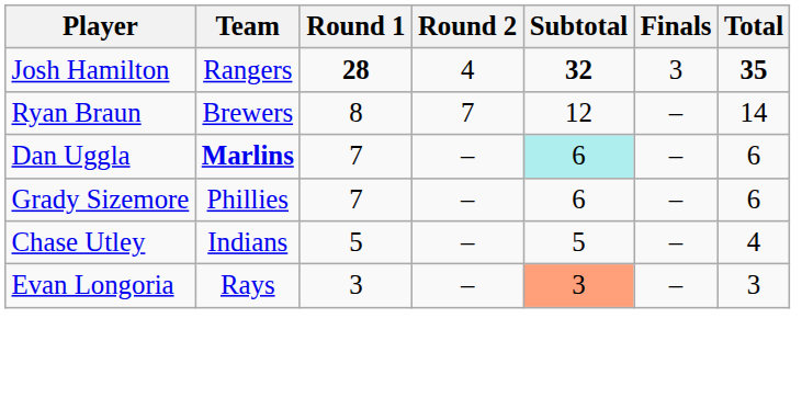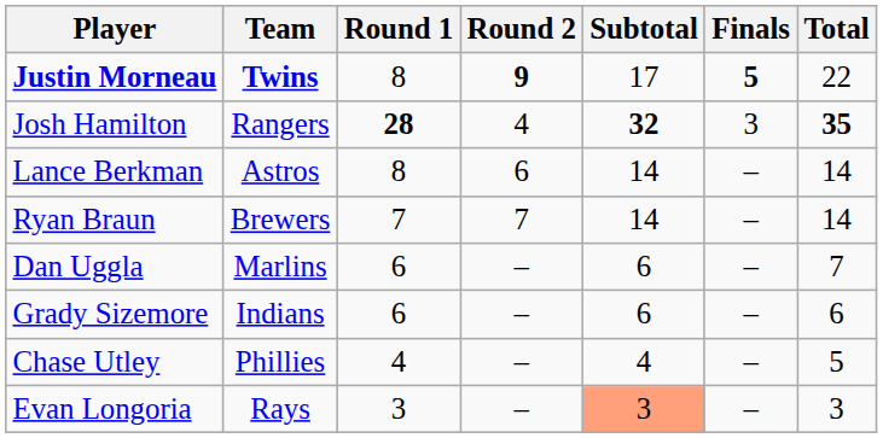+ row: Justin Morneau | Twins | 8 | 9 | 17 | 5 | 22
+ row: Lance Berkman | Astros | 8 | 6 | 14 | – | 14
Ryan Braun | Round 1: 8 -> 7
Ryan Braun | Subtotal: 12 -> 14
Dan Uggla | Team: bold -> normal
Dan Uggla | Round 1: 7 -> 6
Dan Uggla | Subtotal: paleturquoise background -> no background
Dan Uggla | Total: 6 -> 7
Grady Sizemore | Team: Phillies -> Indians
Grady Sizemore | Round 1: 7 -> 6
Chase Utley | Team: Indians -> Phillies
Chase Utley | Round 1: 5 -> 4
Chase Utley | Subtotal: 5 -> 4
Chase Utley | Total: 4 -> 5
